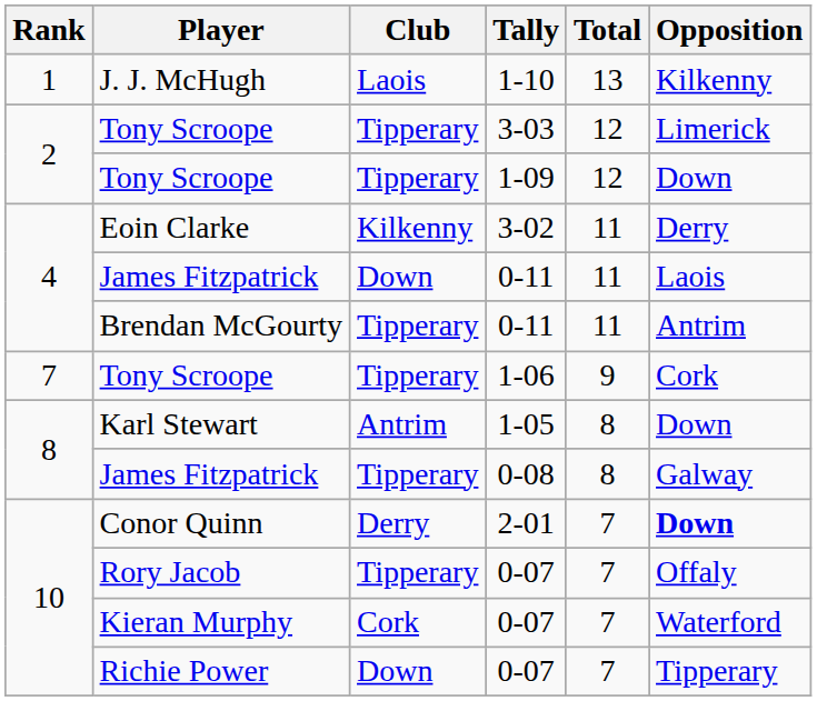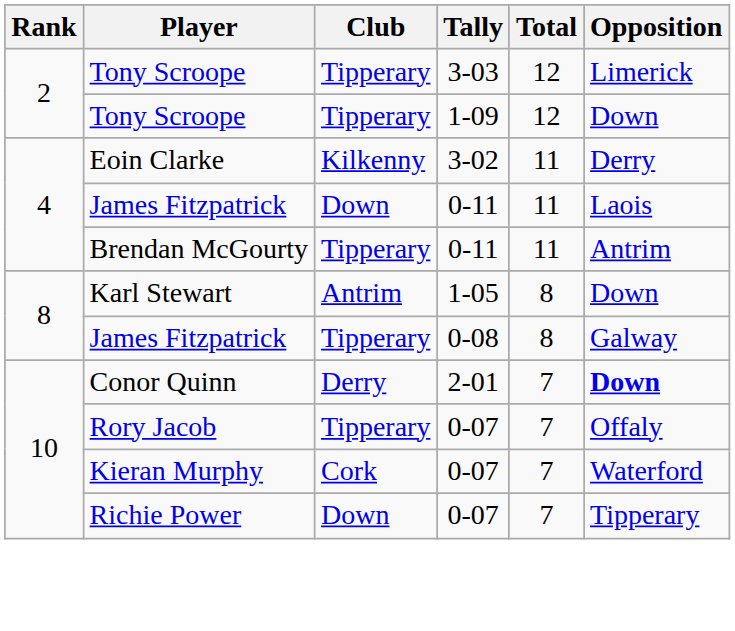- row: 1 | J. J. McHugh | Laois | 1-10 | 13 | Kilkenny
- row: 7 | Tony Scroope | Tipperary | 1-06 | 9 | Cork
